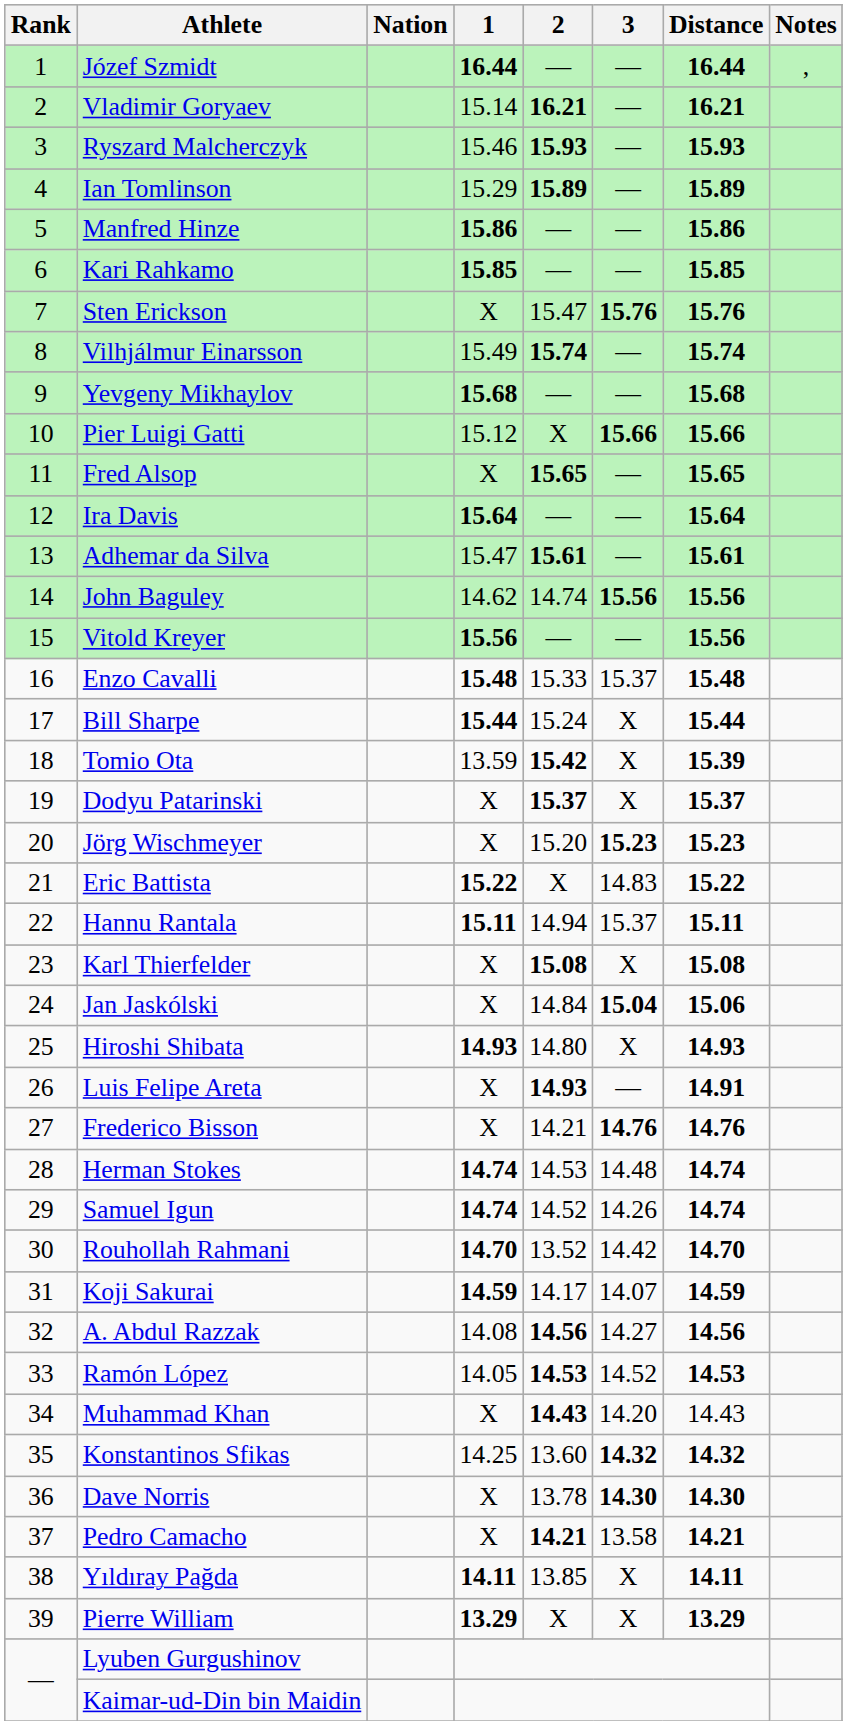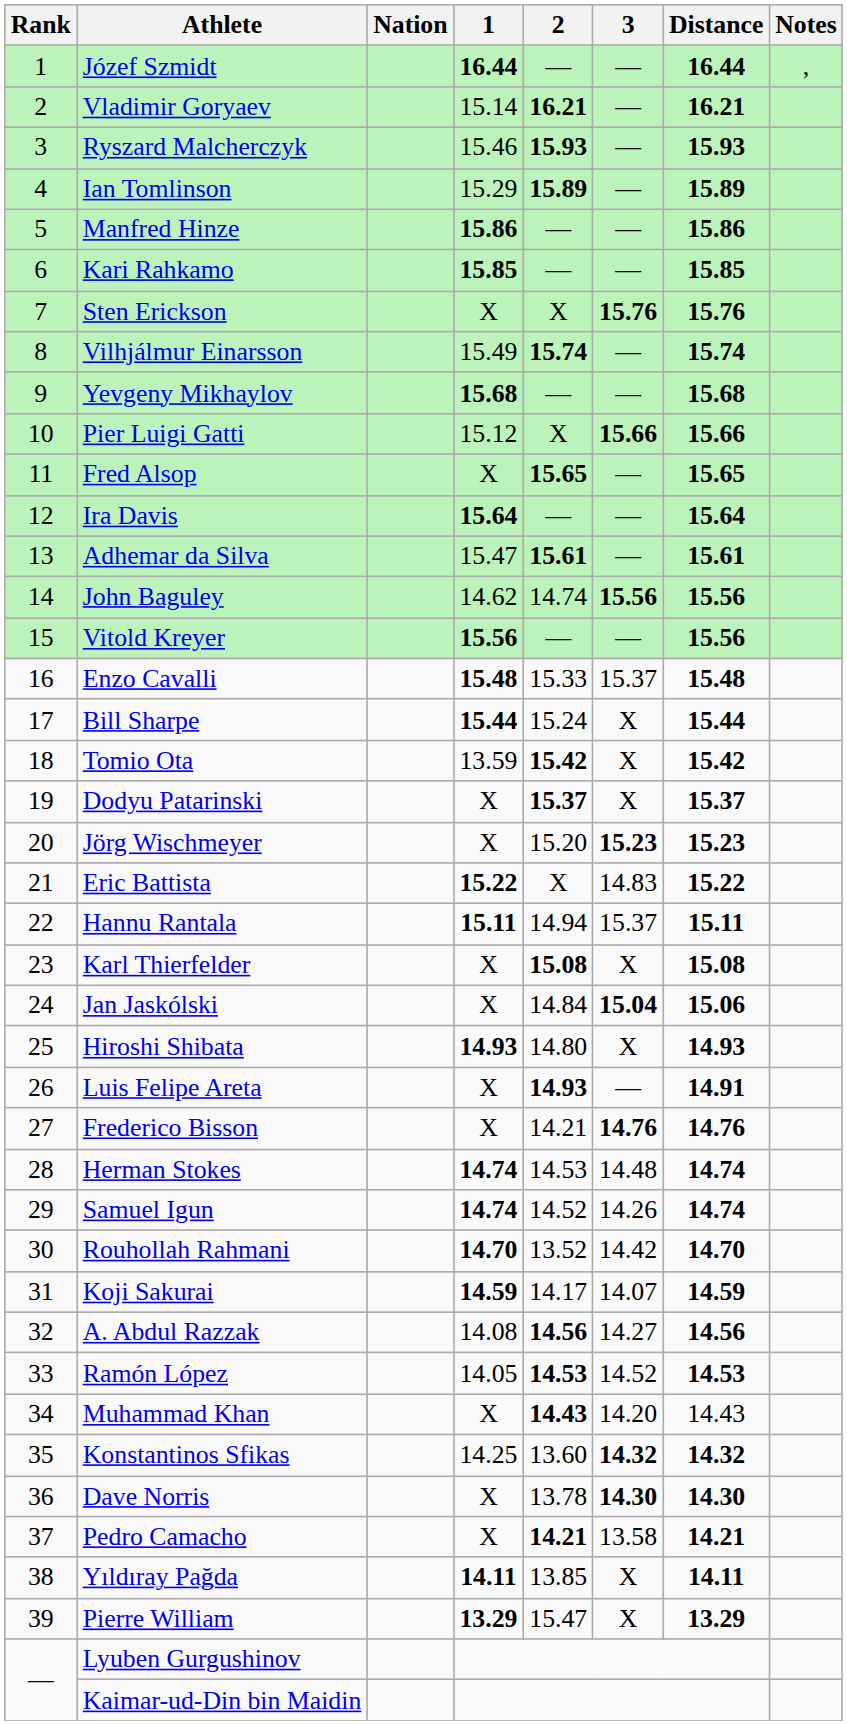Sten Erickson | 2: 15.47 -> X
Tomio Ota | Distance: 15.39 -> 15.42
Pierre William | 2: X -> 15.47
